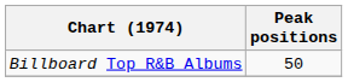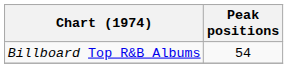Billboard Top R&B Albums | Peak positions: 50 -> 54
